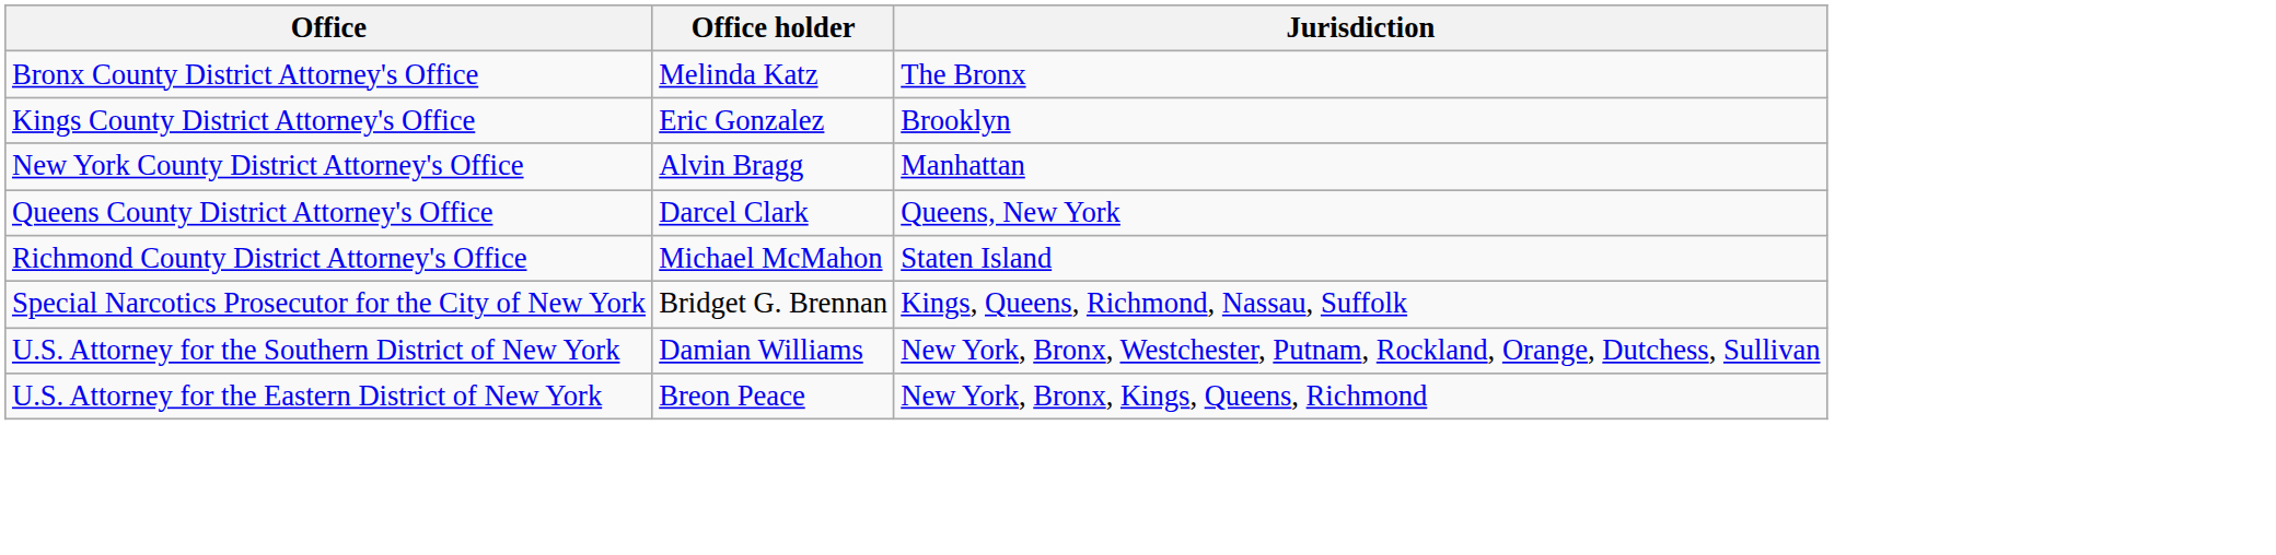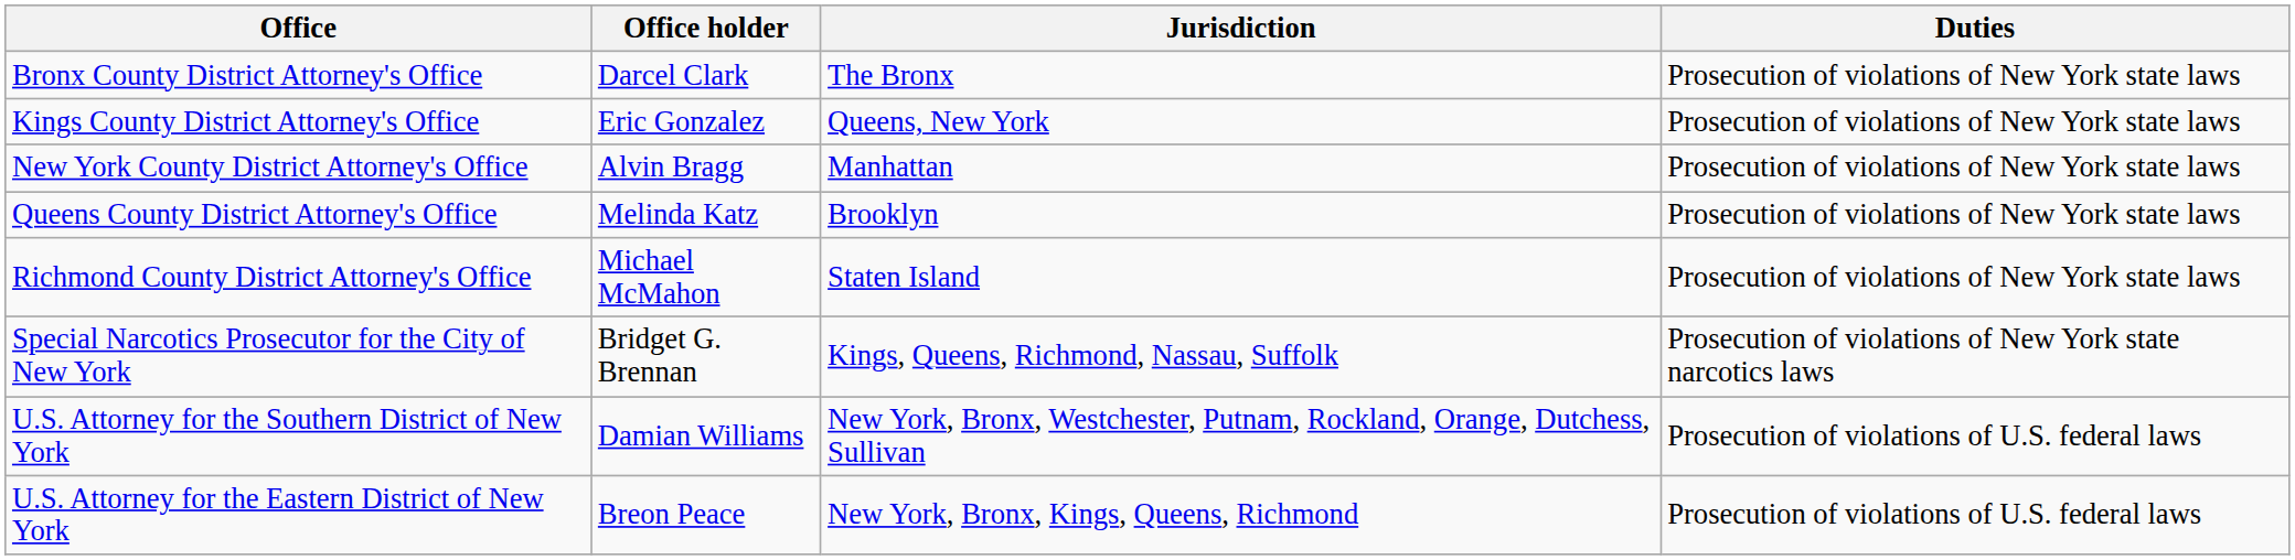+ column: Duties | Prosecution of violations of New York state laws | Prosecution of violations of New York state laws | Prosecution of violations of New York state laws | Prosecution of violations of New York state laws | Prosecution of violations of New York state laws | Prosecution of violations of New York state narcotics laws | Prosecution of violations of U.S. federal laws | Prosecution of violations of U.S. federal laws
Bronx County District Attorney's Office | Office holder: Melinda Katz -> Darcel Clark
Kings County District Attorney's Office | Jurisdiction: Brooklyn -> Queens, New York
Queens County District Attorney's Office | Office holder: Darcel Clark -> Melinda Katz
Queens County District Attorney's Office | Jurisdiction: Queens, New York -> Brooklyn
